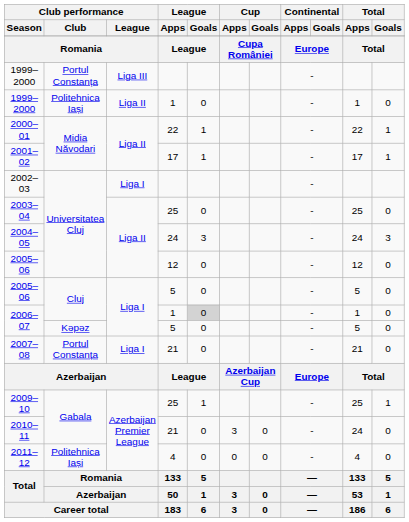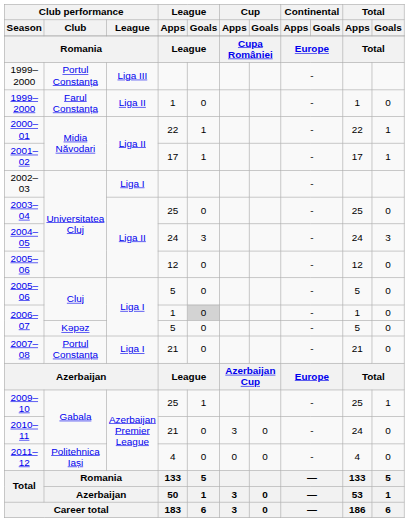1999–2000 / 1 | Club performance / Club: Politehnica Iași -> Farul Constanța
